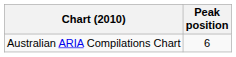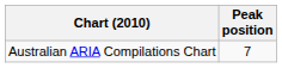Australian ARIA Compilations Chart | Peak position: 6 -> 7
